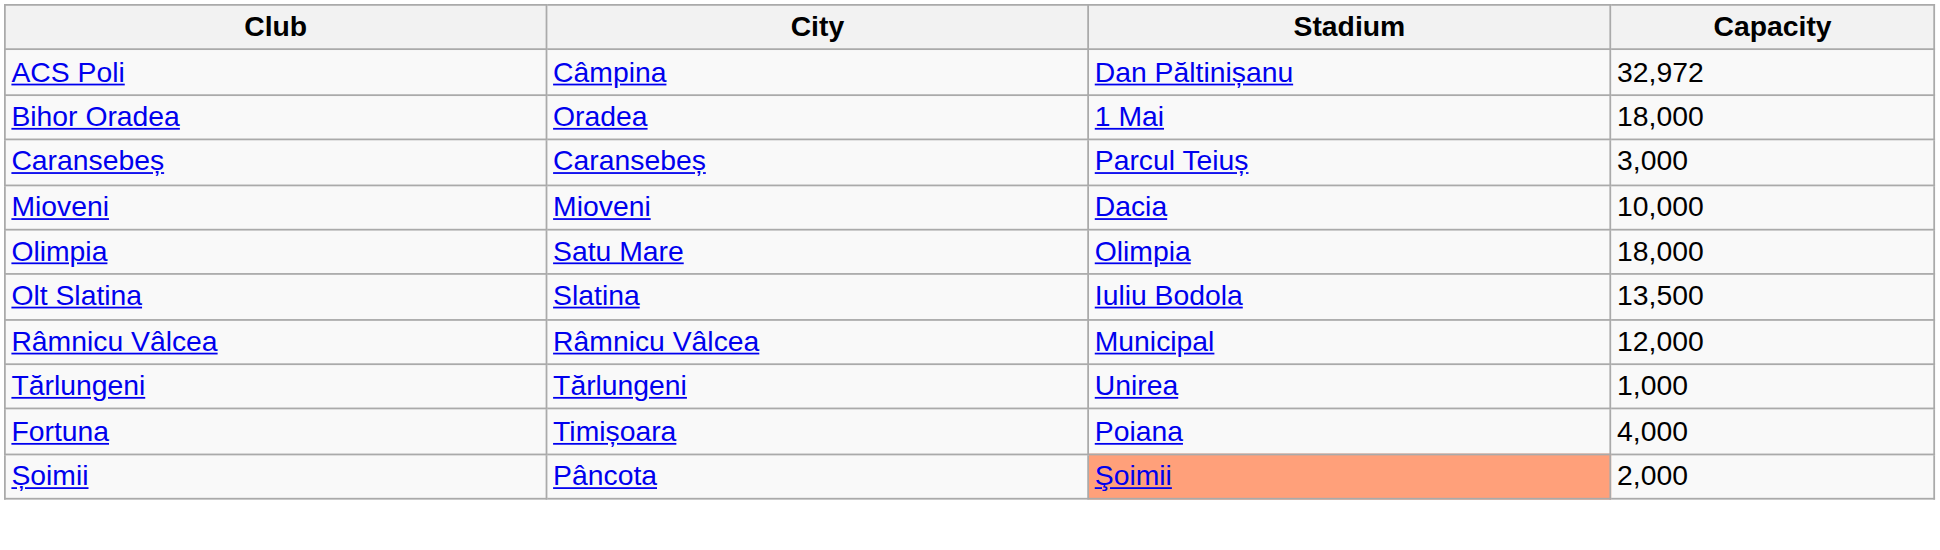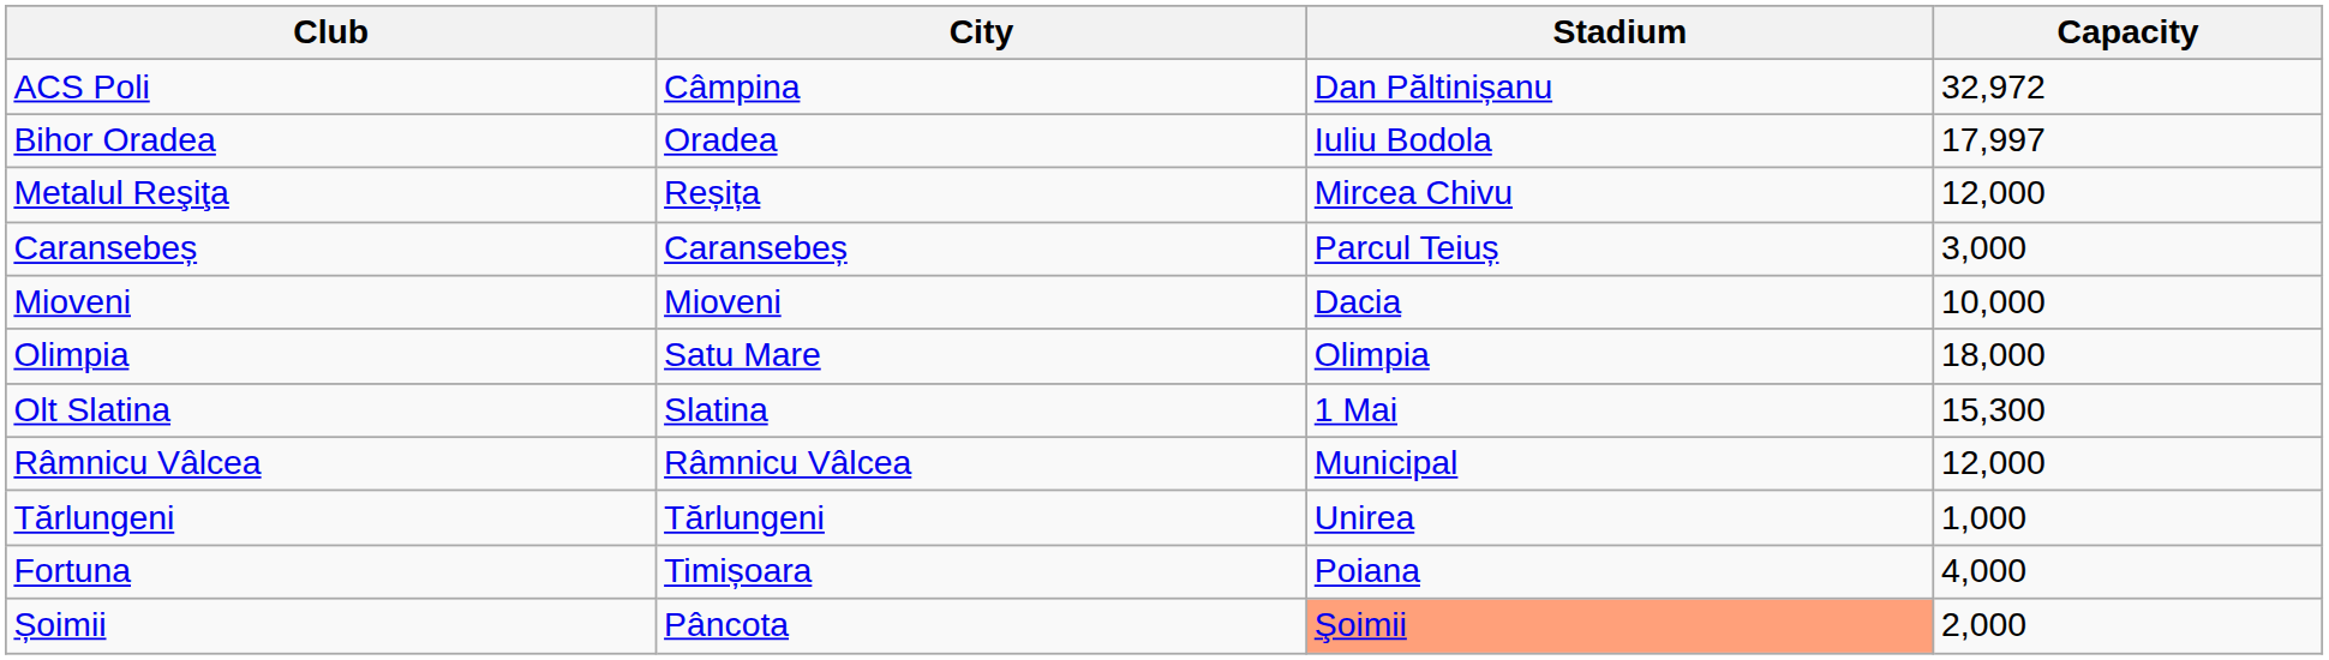Bihor Oradea | Stadium: 1 Mai -> Iuliu Bodola
Bihor Oradea | Capacity: 18,000 -> 17,997
+ row: Metalul Reşiţa | Reșița | Mircea Chivu | 12,000
Olt Slatina | Stadium: Iuliu Bodola -> 1 Mai
Olt Slatina | Capacity: 13,500 -> 15,300
